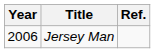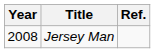Jersey Man | Year: 2006 -> 2008
